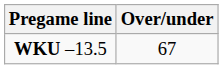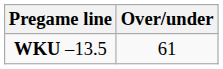WKU –13.5 | Over/under: 67 -> 61
